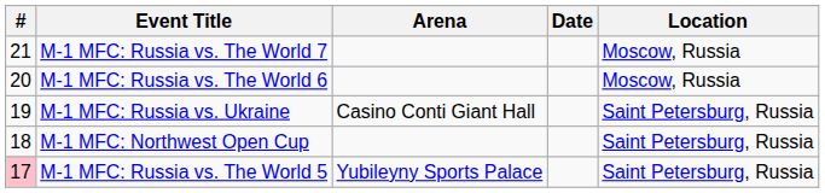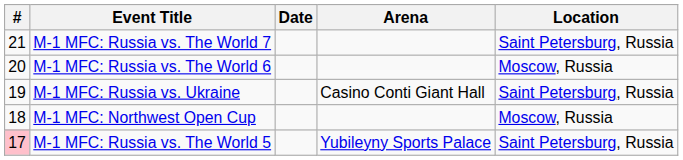columns swapped: Date <-> Arena
M-1 MFC: Russia vs. The World 7 | Location: Moscow, Russia -> Saint Petersburg, Russia
M-1 MFC: Northwest Open Cup | Location: Saint Petersburg, Russia -> Moscow, Russia
